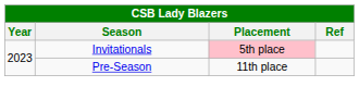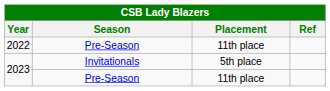+ row: 2022 | Pre-Season | 11th place
2023 / Invitationals | Placement: pink background -> no background
